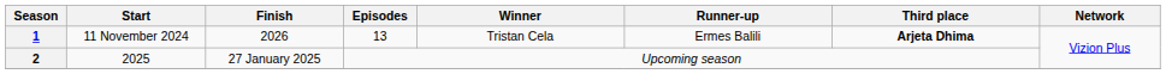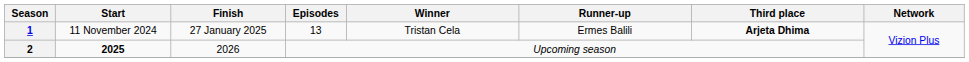1 | Finish: 2026 -> 27 January 2025
2 | Start: normal -> bold
2 | Finish: 27 January 2025 -> 2026
